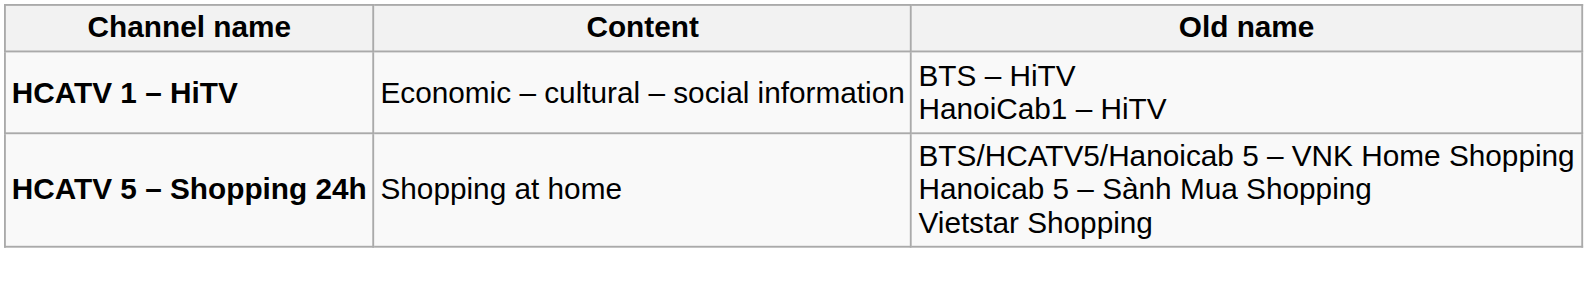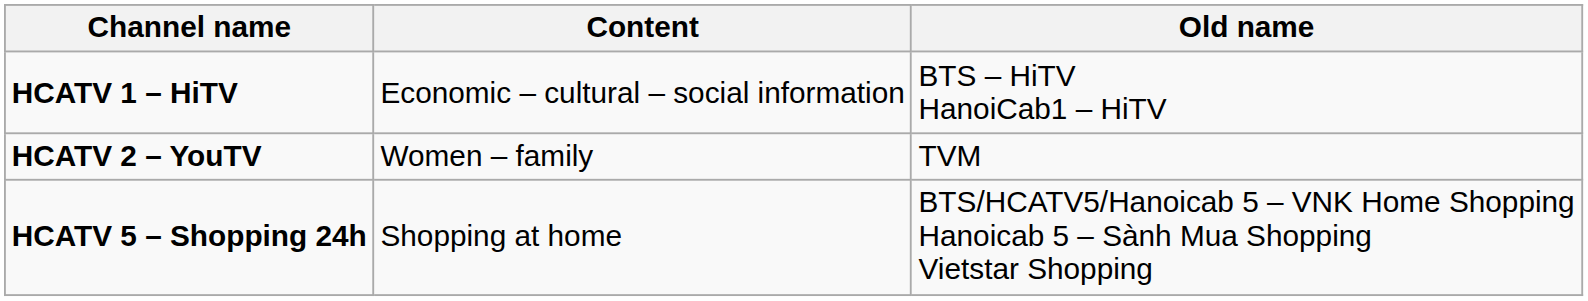+ row: HCATV 2 – YouTV | Women – family | TVM
